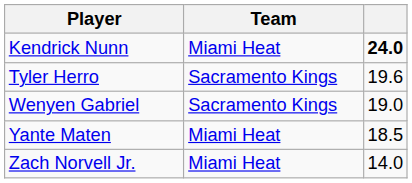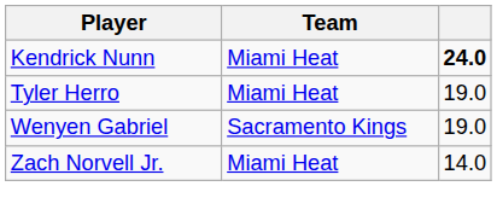Tyler Herro | Team: Sacramento Kings -> Miami Heat
Tyler Herro | column 3: 19.6 -> 19.0
- row: Yante Maten | Miami Heat | 18.5
